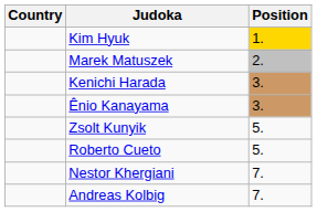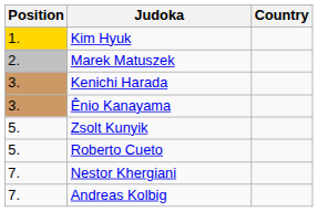columns swapped: Position <-> Country
